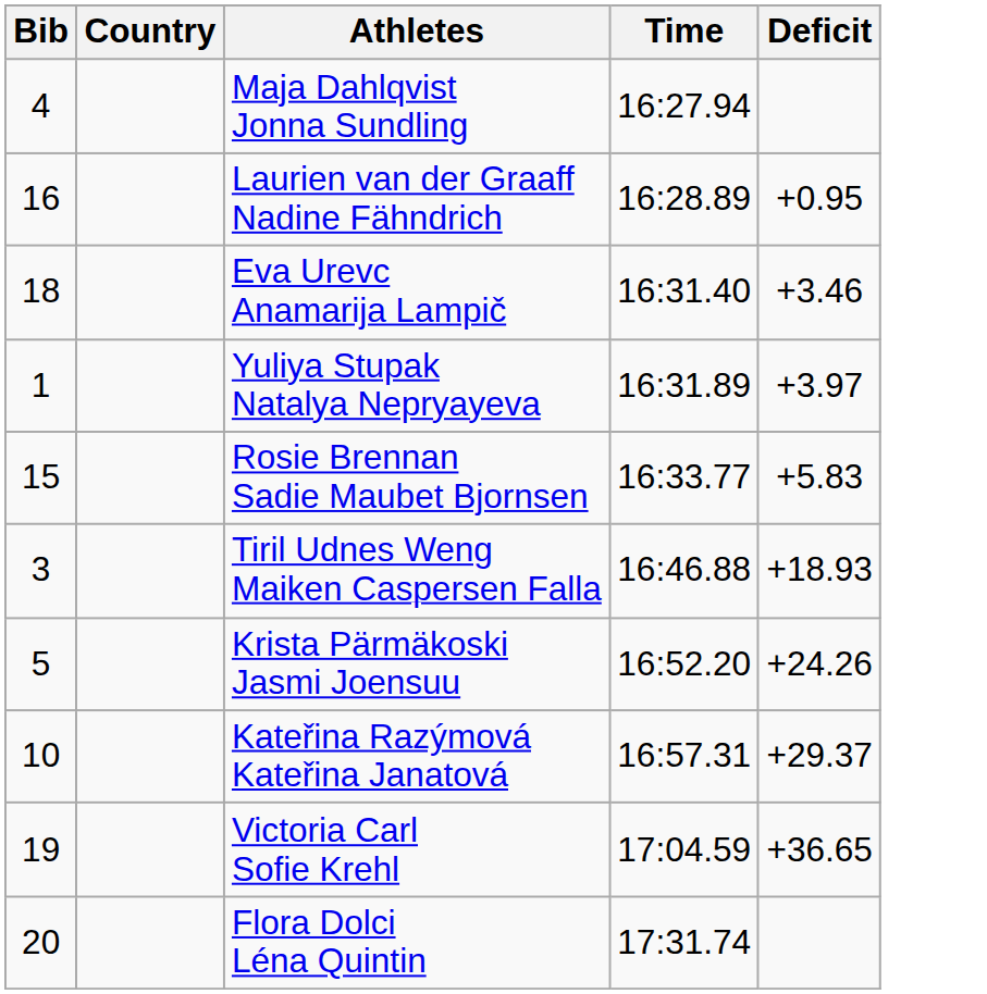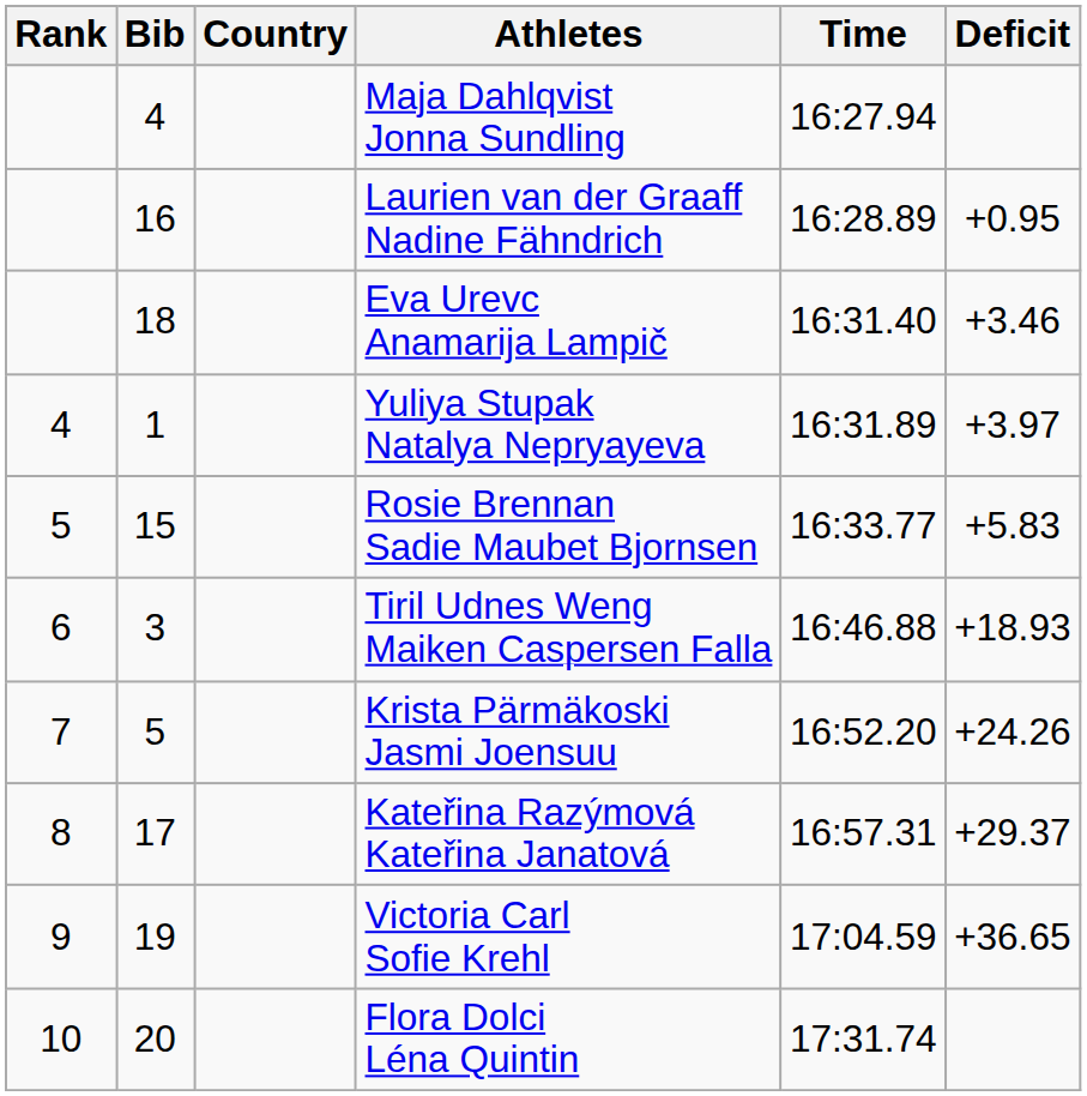+ column: Rank | 4 | 5 | 6 | 7 | 8 | 9 | 10
Kateřina Razýmová Kateřina Janatová | Bib: 10 -> 17
